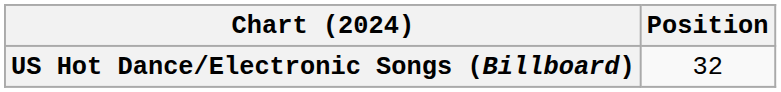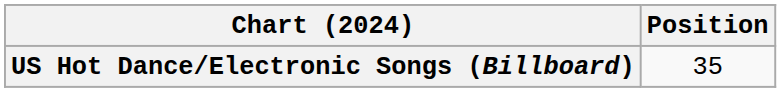US Hot Dance/Electronic Songs (Billboard) | Position: 32 -> 35
